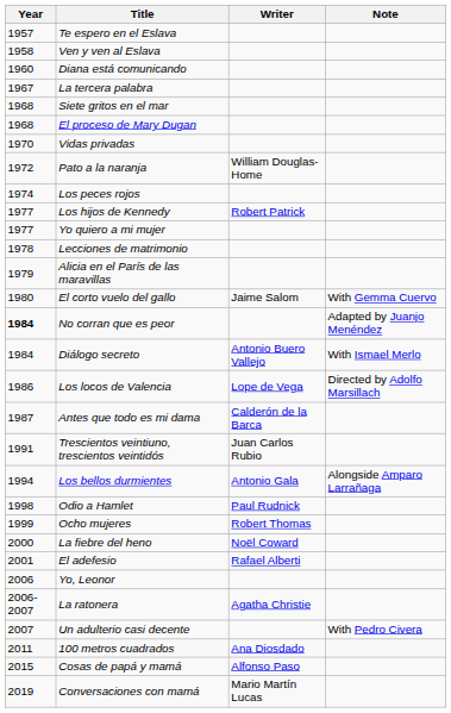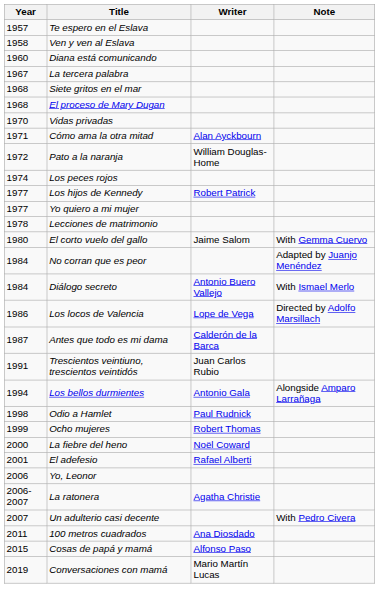+ row: 1971 | Cómo ama la otra mitad | Alan Ayckbourn
- row: 1979 | Alicia en el París de las maravillas
No corran que es peor | Year: bold -> normal
